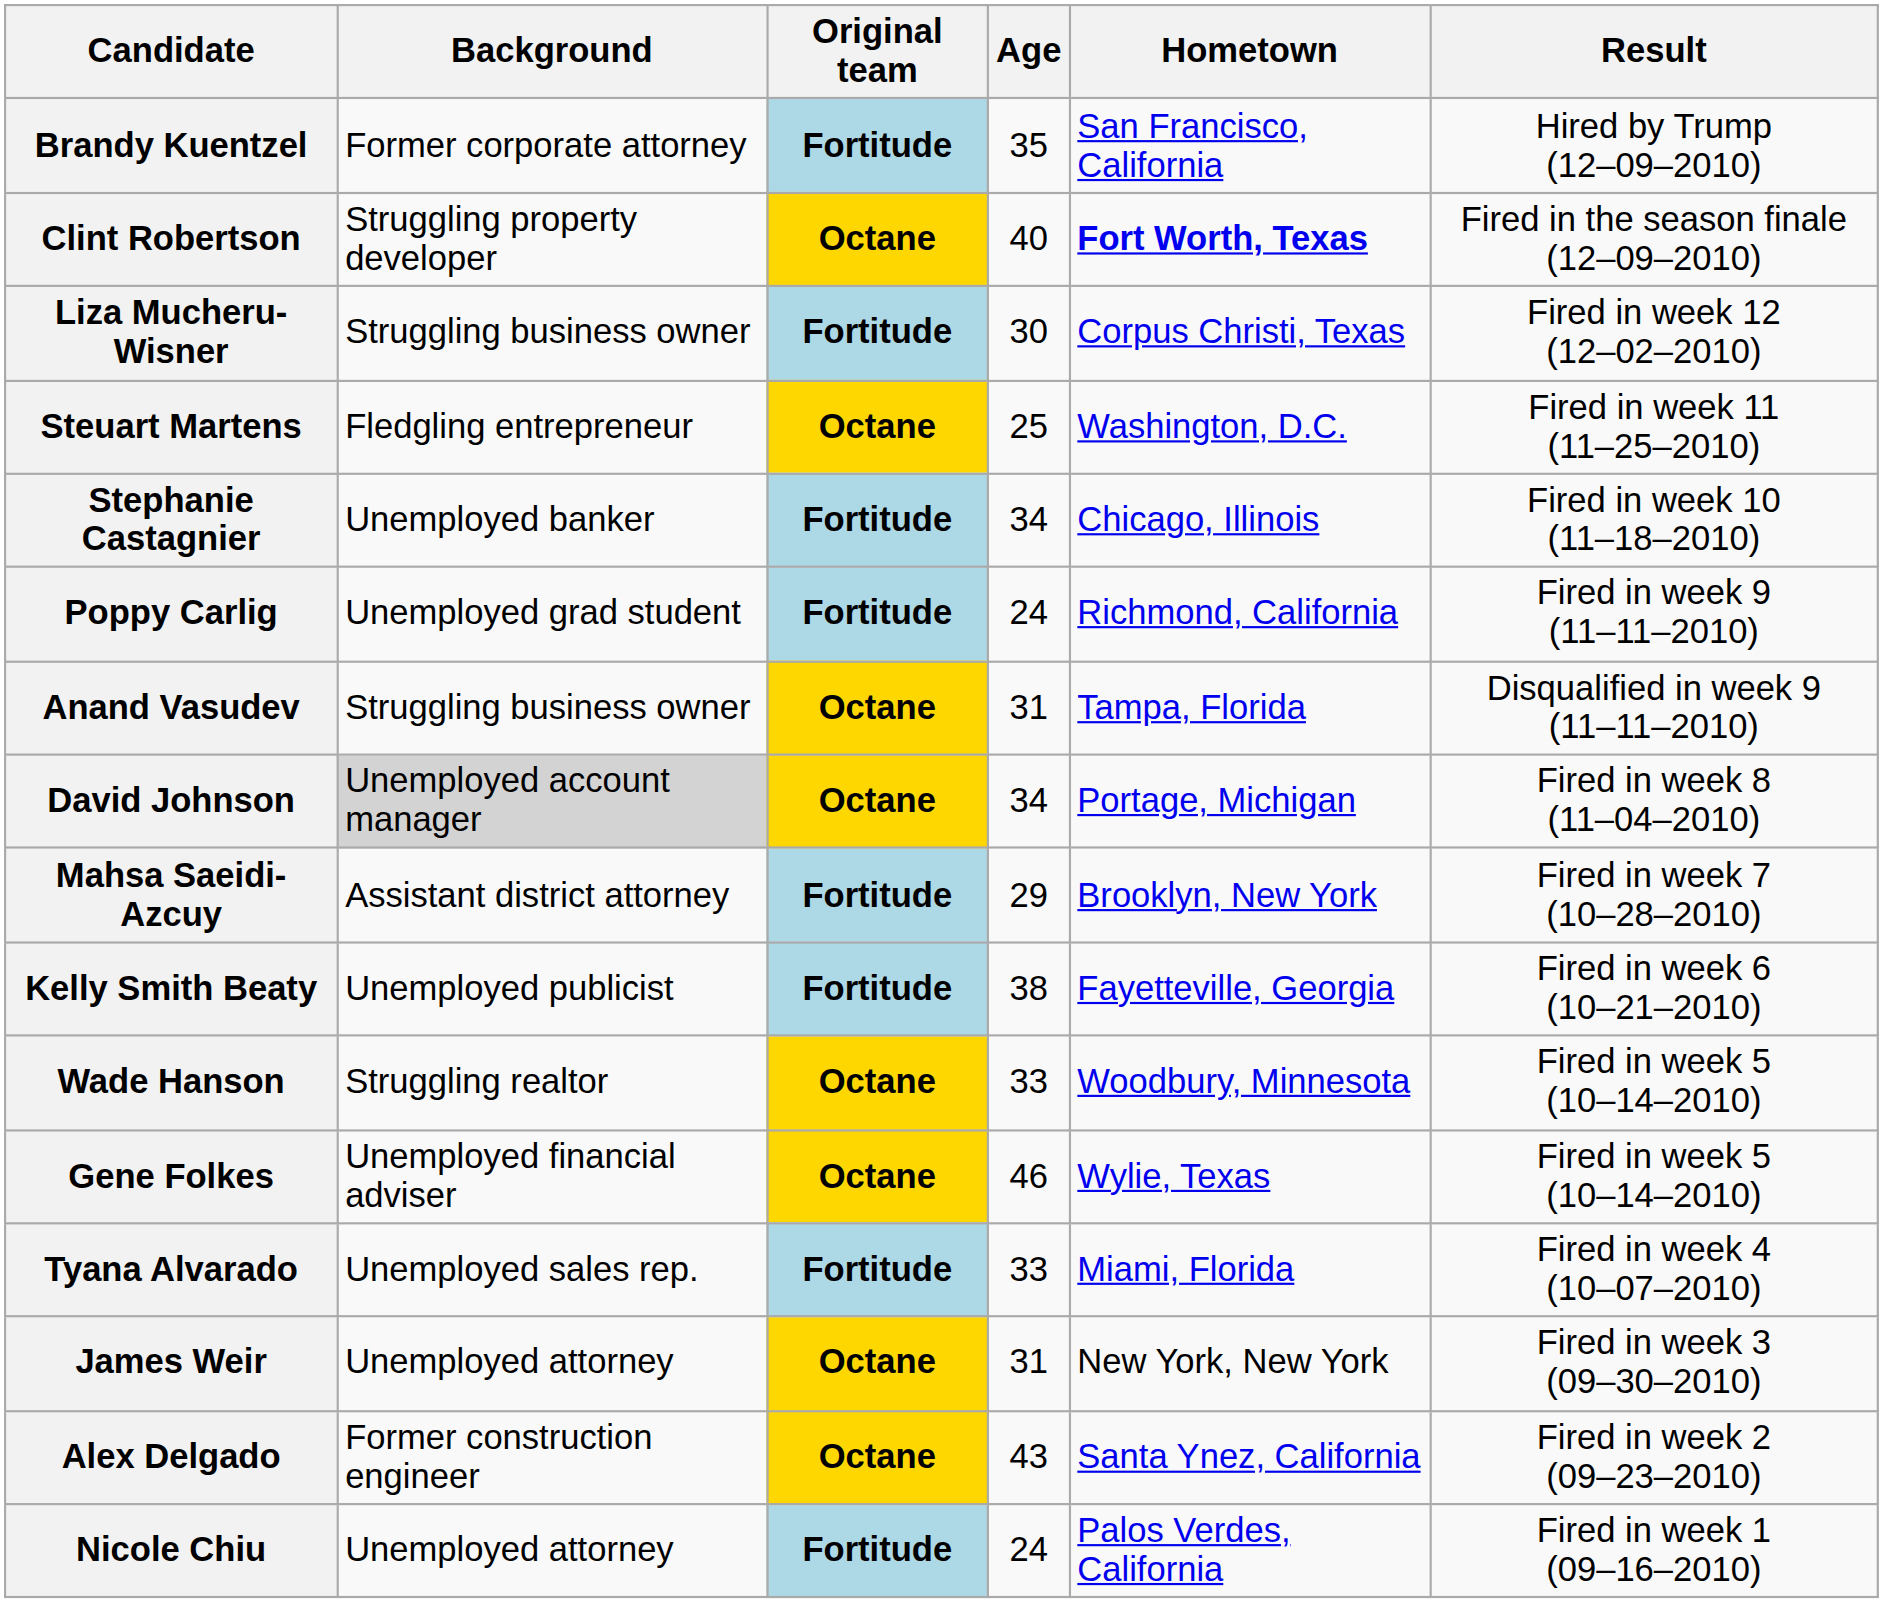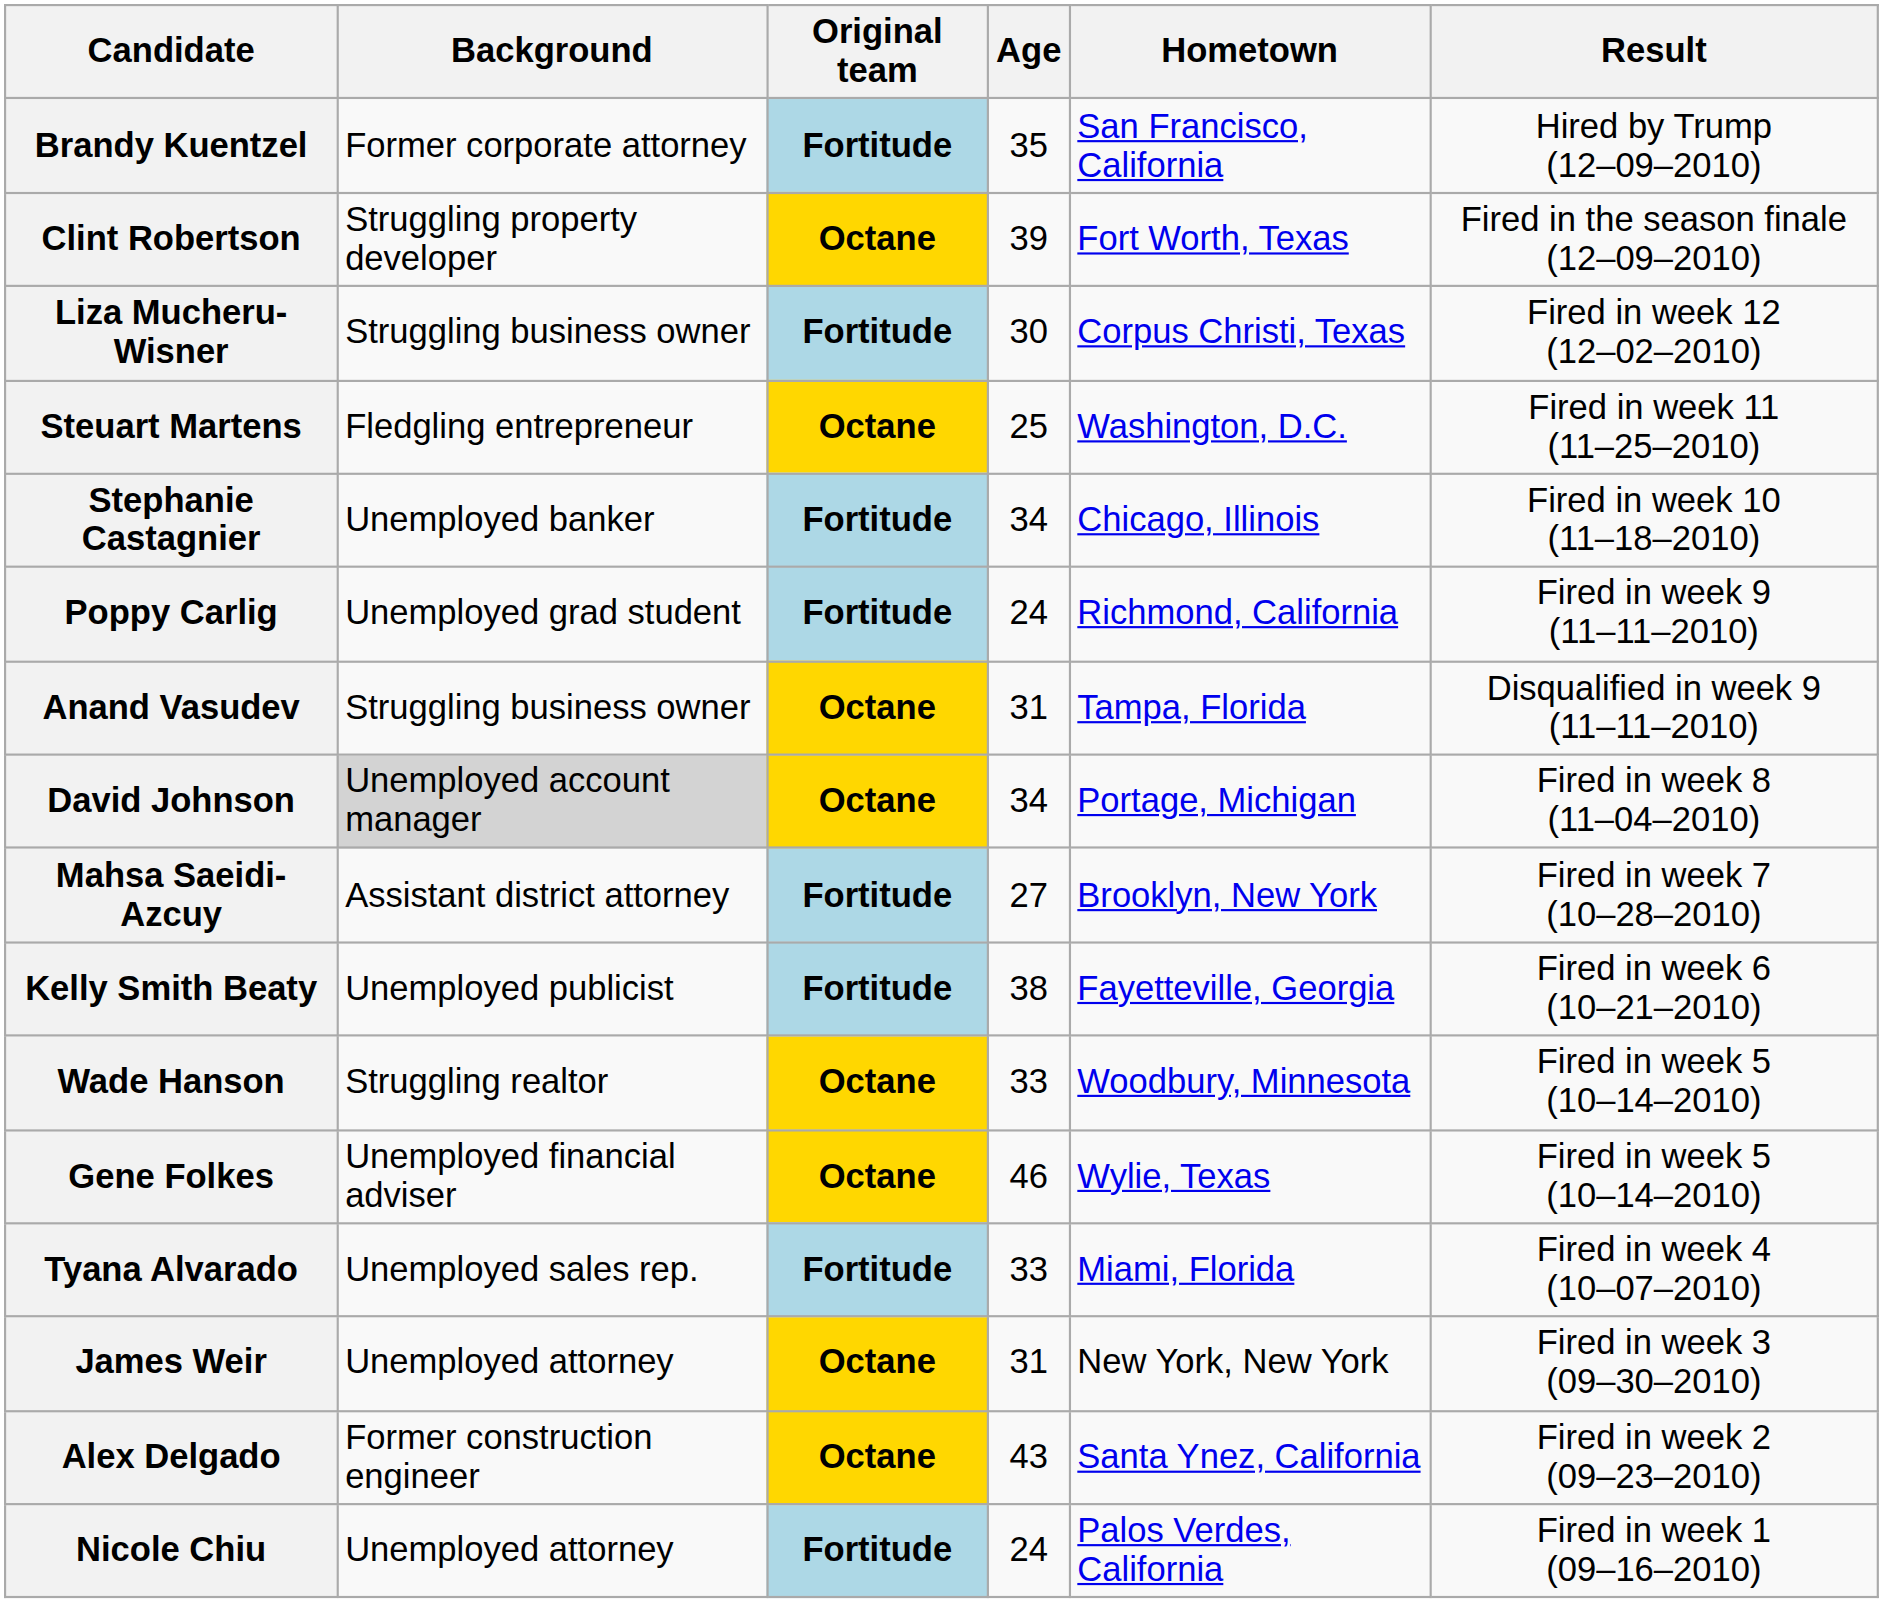Clint Robertson | Age: 40 -> 39
Clint Robertson | Hometown: bold -> normal
Mahsa Saeidi-Azcuy | Age: 29 -> 27
